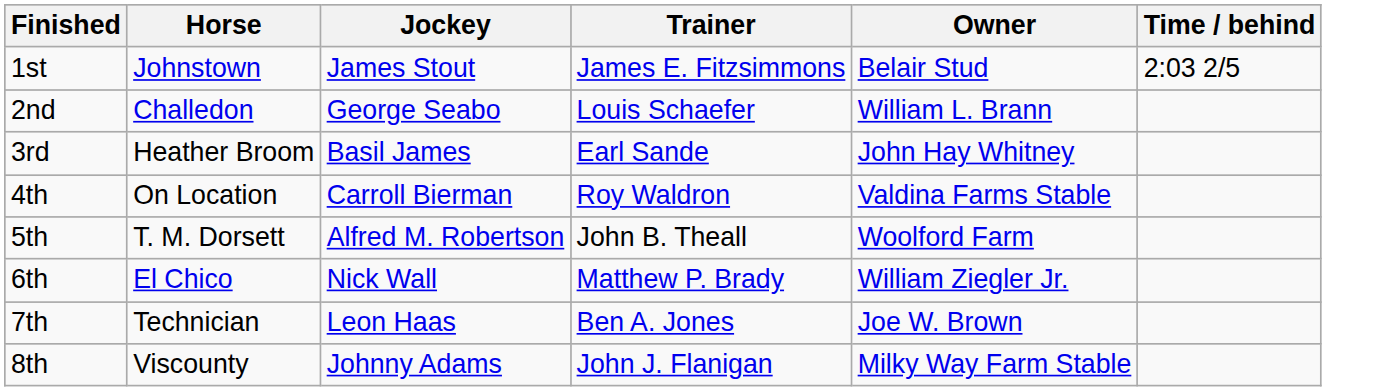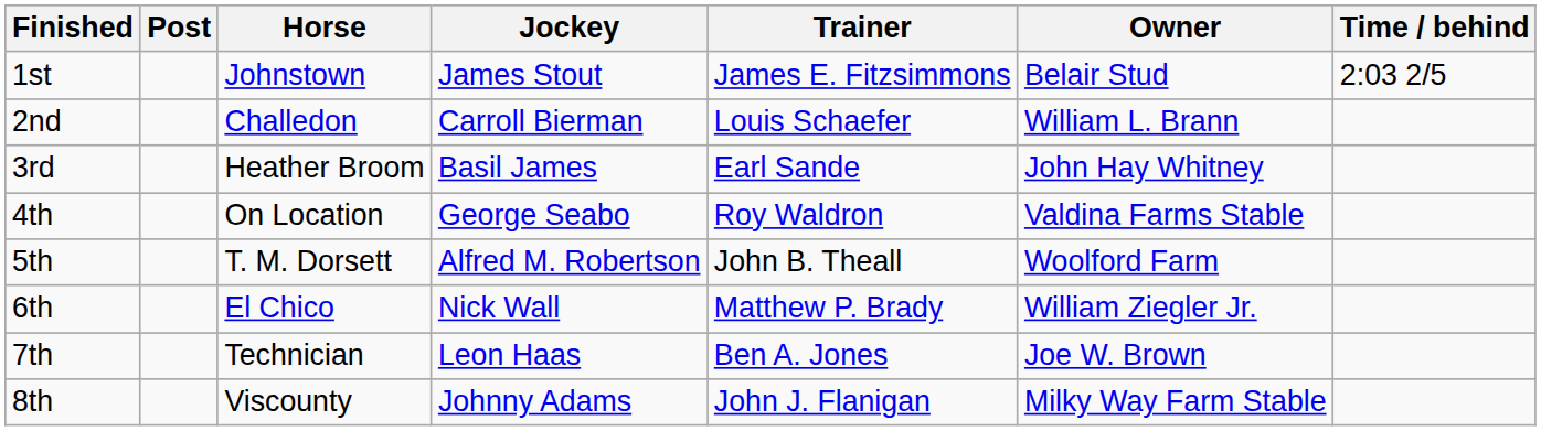+ column: Post
2nd | Jockey: George Seabo -> Carroll Bierman
4th | Jockey: Carroll Bierman -> George Seabo
